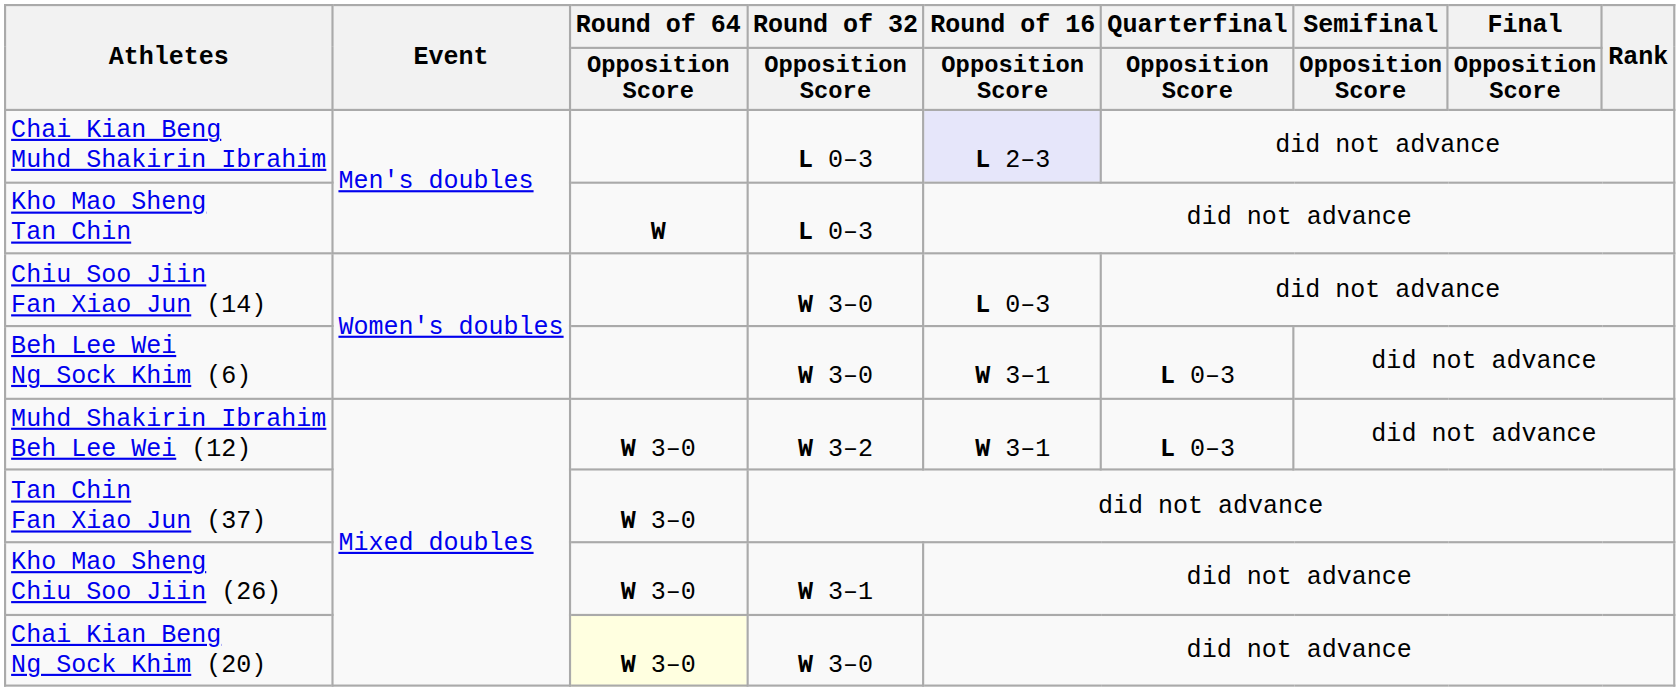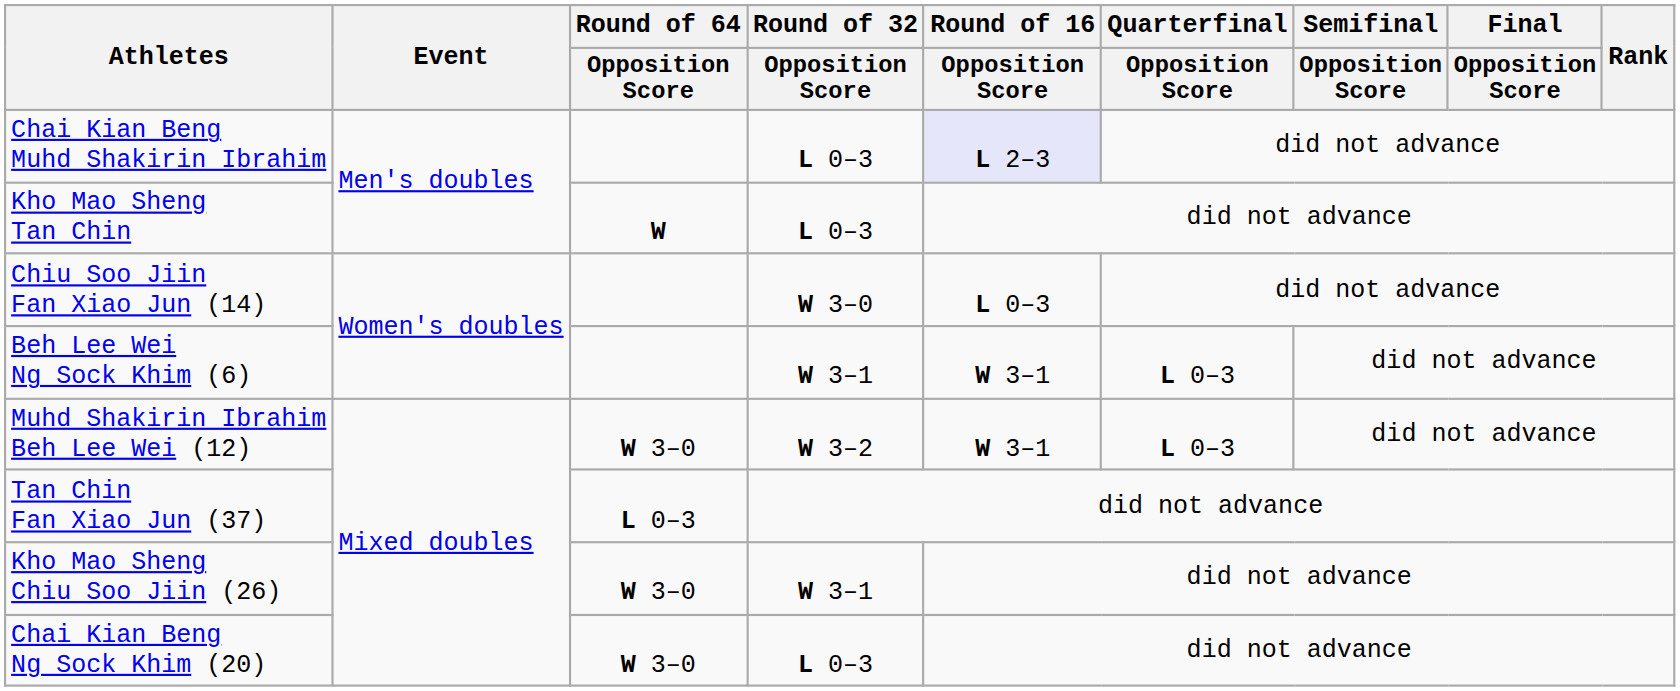Beh Lee Wei Ng Sock Khim (6) | Round of 32 / Opposition Score: W 3–0 -> W 3–1
Tan Chin Fan Xiao Jun (37) | Round of 64 / Opposition Score: W 3–0 -> L 0–3
Chai Kian Beng Ng Sock Khim (20) | Round of 64 / Opposition Score: lightyellow background -> no background
Chai Kian Beng Ng Sock Khim (20) | Round of 32 / Opposition Score: W 3–0 -> L 0–3
